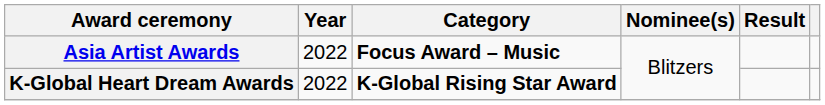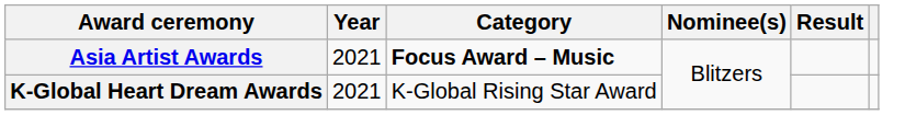Asia Artist Awards | Year: 2022 -> 2021
K-Global Heart Dream Awards | Year: 2022 -> 2021
K-Global Heart Dream Awards | Category: bold -> normal
